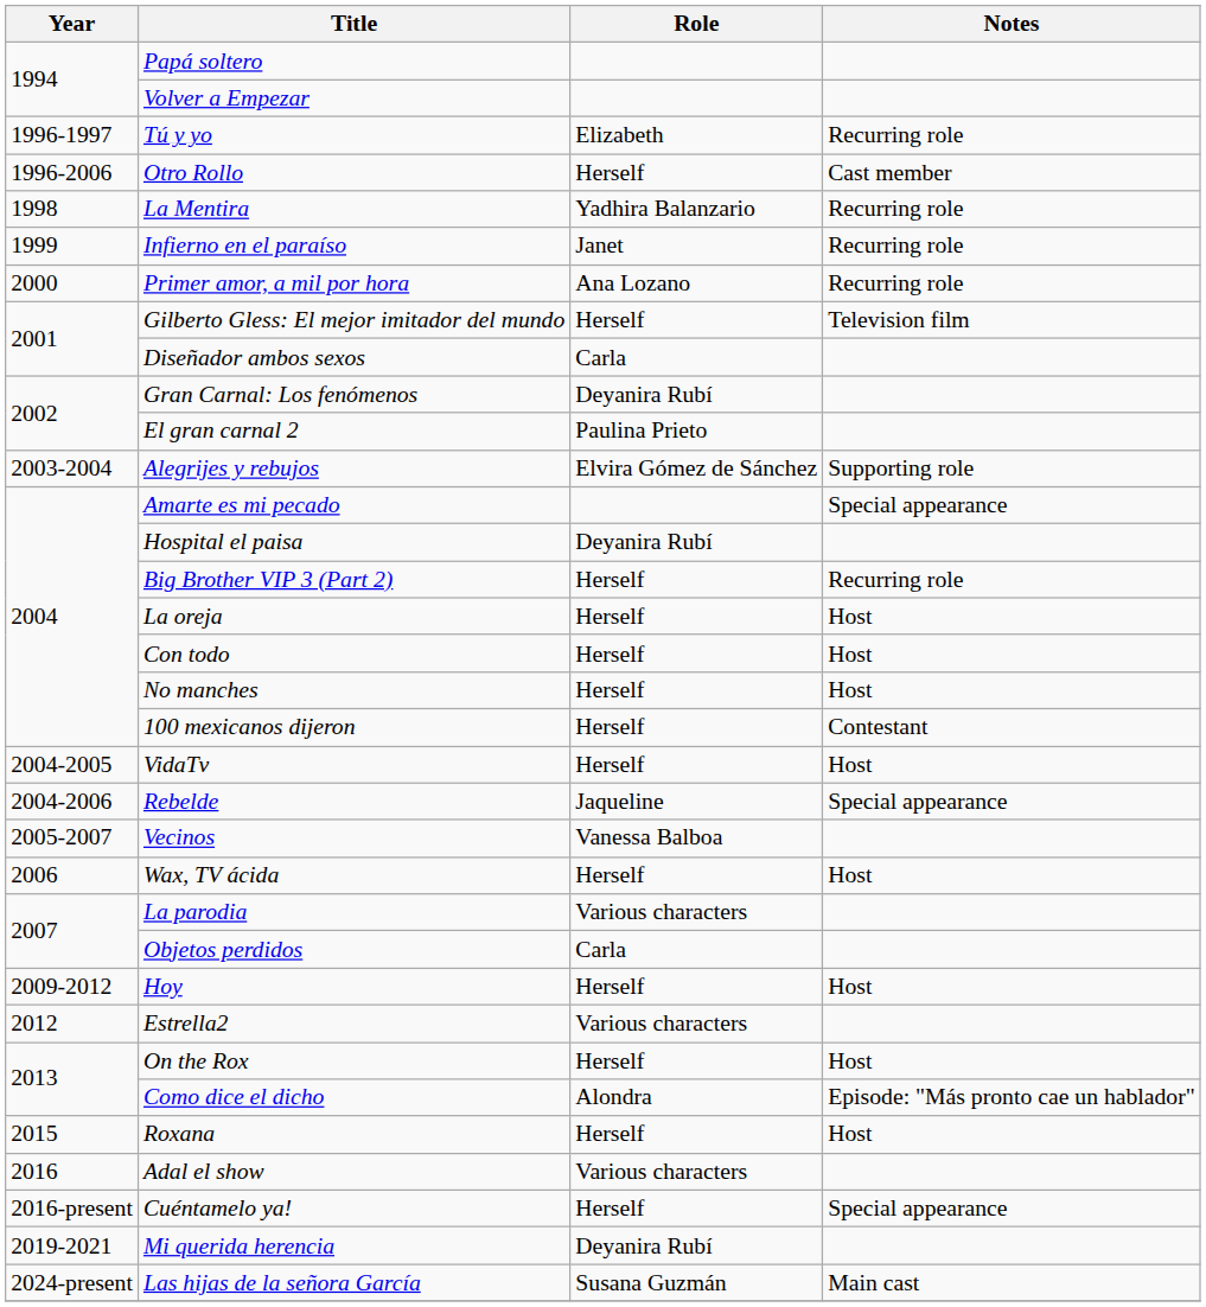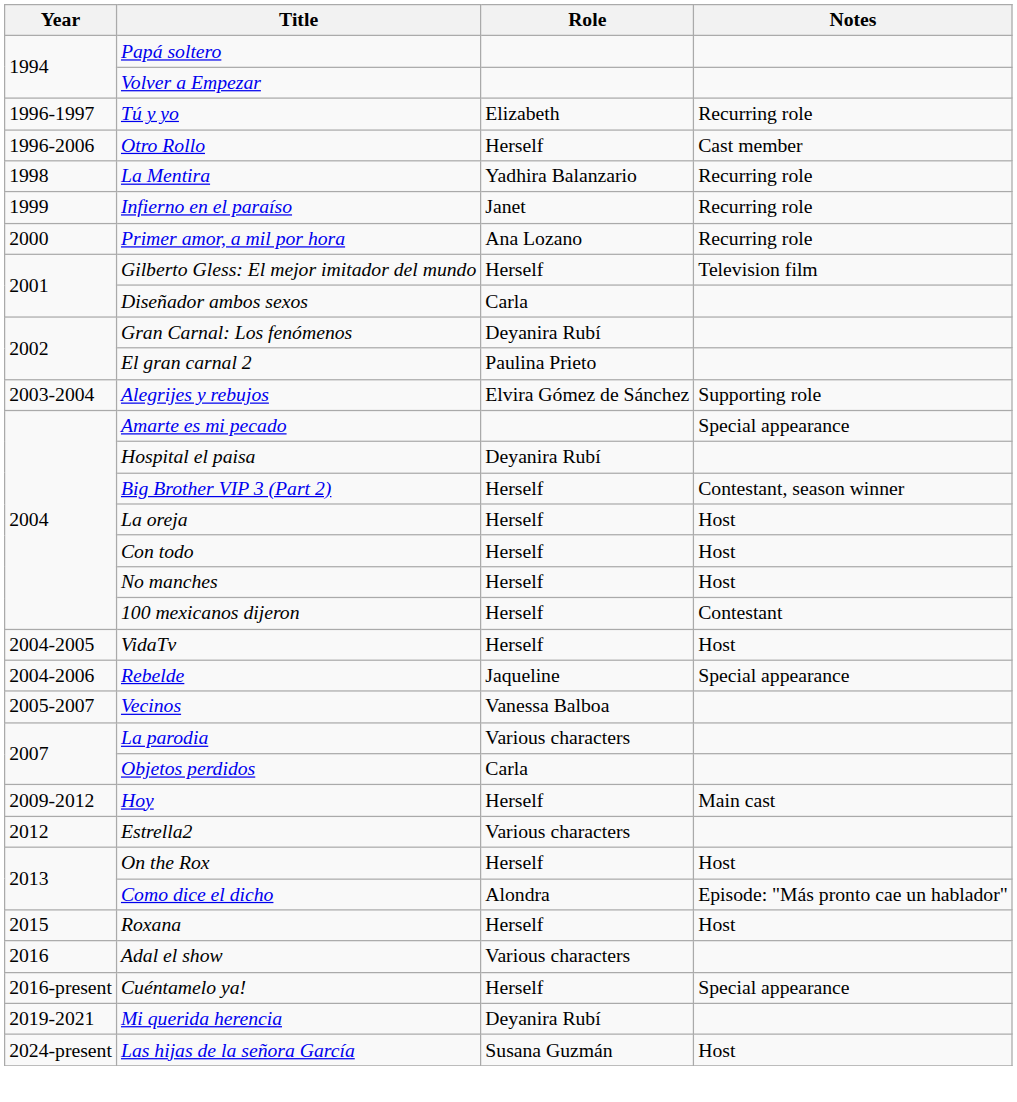Big Brother VIP 3 (Part 2) | Notes: Recurring role -> Contestant, season winner
- row: 2006 | Wax, TV ácida | Herself | Host
Hoy | Notes: Host -> Main cast
Las hijas de la señora García | Notes: Main cast -> Host
